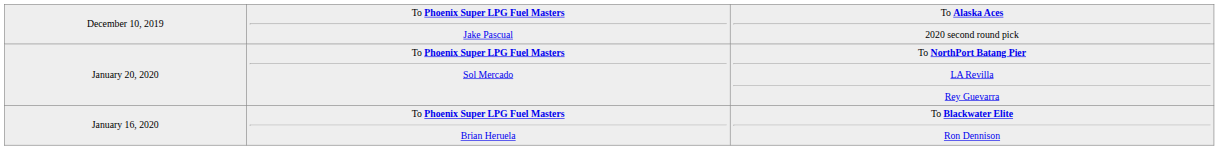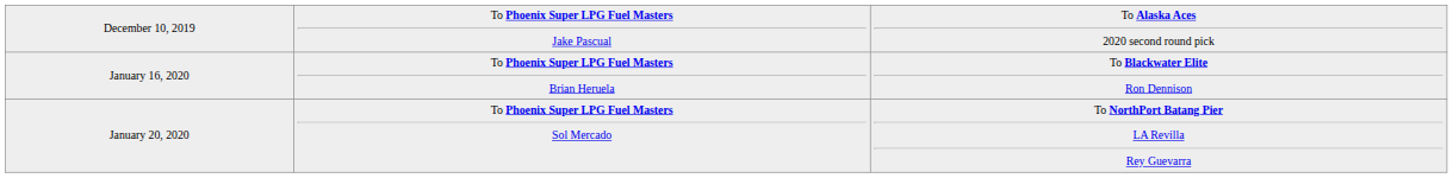rows swapped: January 16, 2020 <-> January 20, 2020
